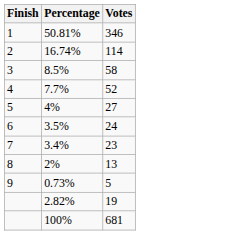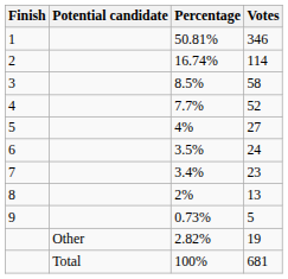+ column: Potential candidate | Other | Total
